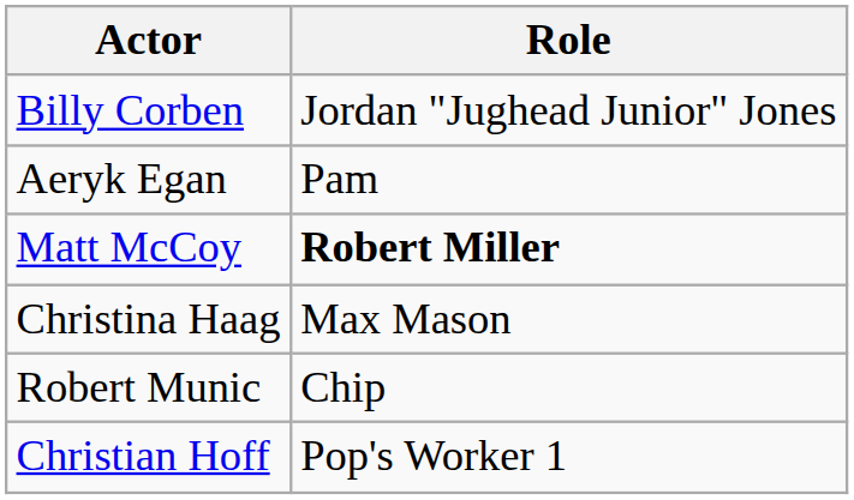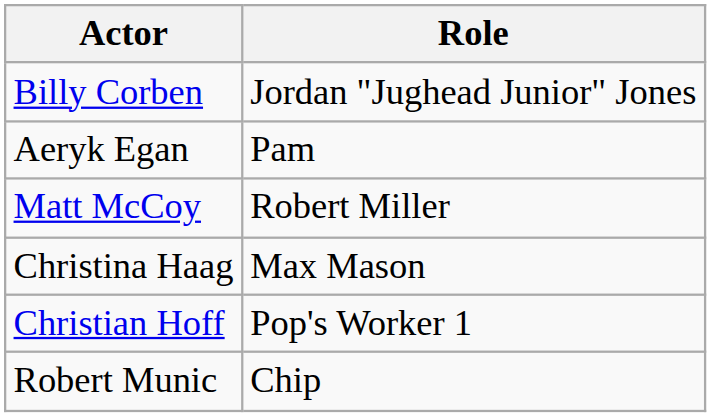Matt McCoy | Role: bold -> normal
rows swapped: Christian Hoff <-> Robert Munic
